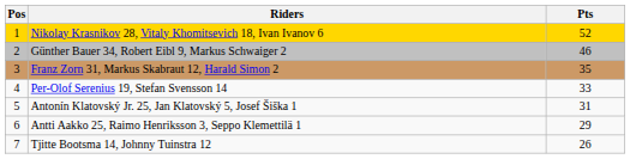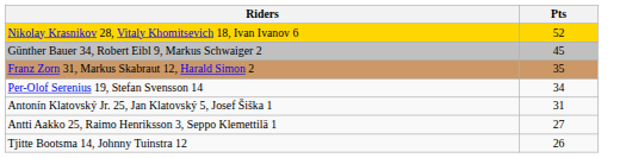- column: Pos | 1 | 2 | 3 | 4 | 5 | 6 | 7
Günther Bauer 34, Robert Eibl 9, Markus Schwaiger 2 | Pts: 46 -> 45
Per-Olof Serenius 19, Stefan Svensson 14 | Pts: 33 -> 34
Antti Aakko 25, Raimo Henriksson 3, Seppo Klemettilä 1 | Pts: 29 -> 27
